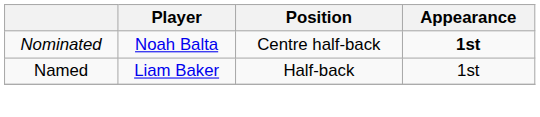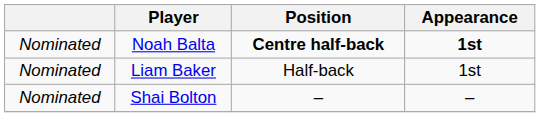Noah Balta | Position: normal -> bold
Liam Baker | column 1: Named -> Nominated
+ row: Nominated | Shai Bolton | – | –
